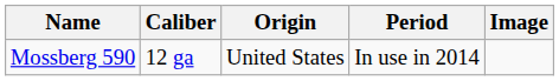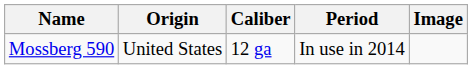columns swapped: Origin <-> Caliber
